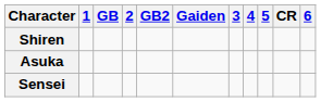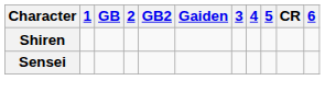- row: Asuka
